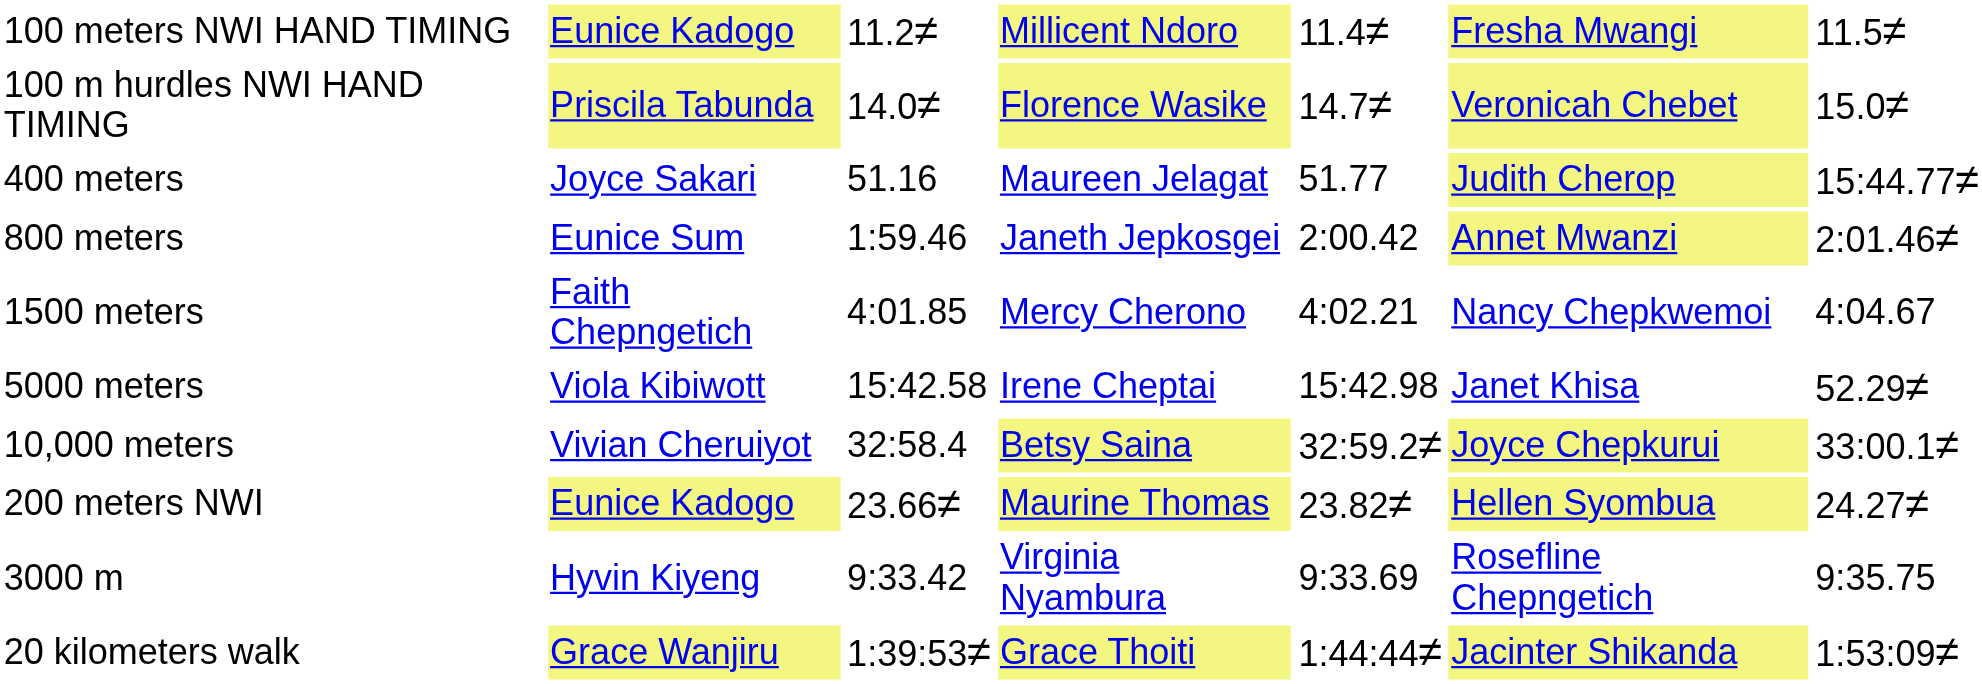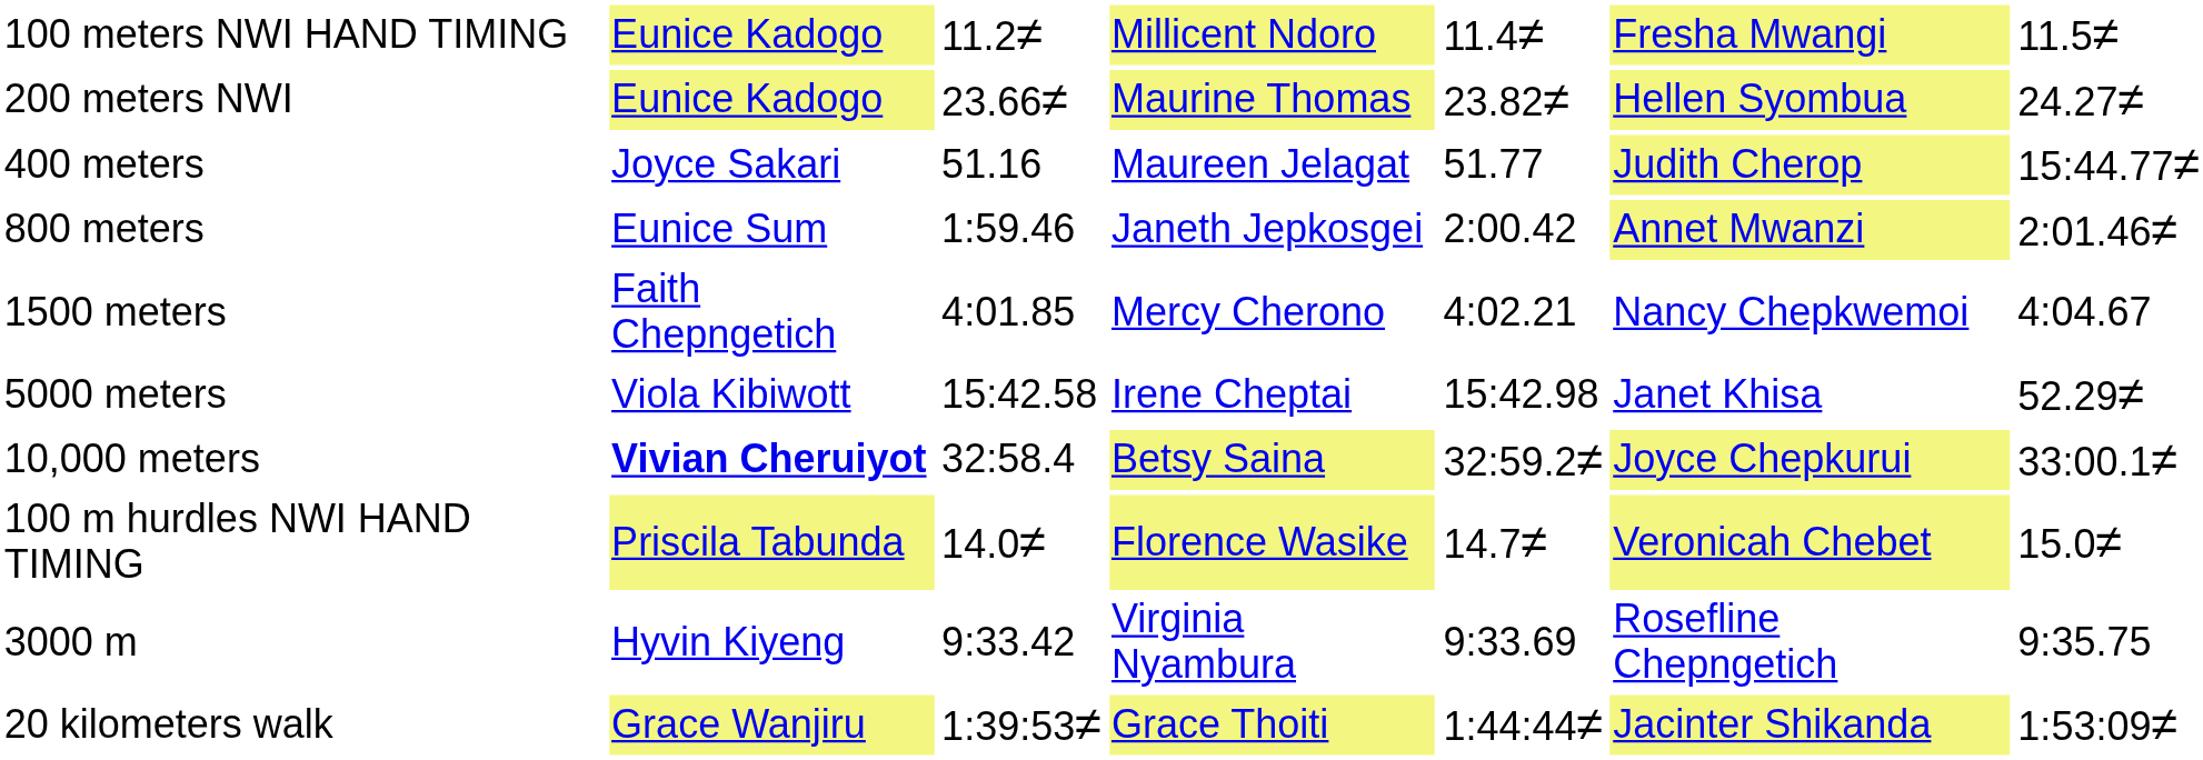rows swapped: 200 meters NWI <-> 100 m hurdles NWI HAND TIMING
10,000 meters | column 2: normal -> bold
